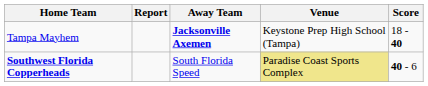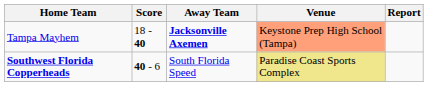columns swapped: Score <-> Report
Tampa Mayhem | Venue: no background -> lightsalmon background
